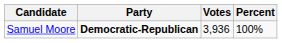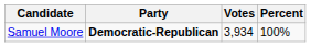Samuel Moore | Votes: 3,936 -> 3,934
